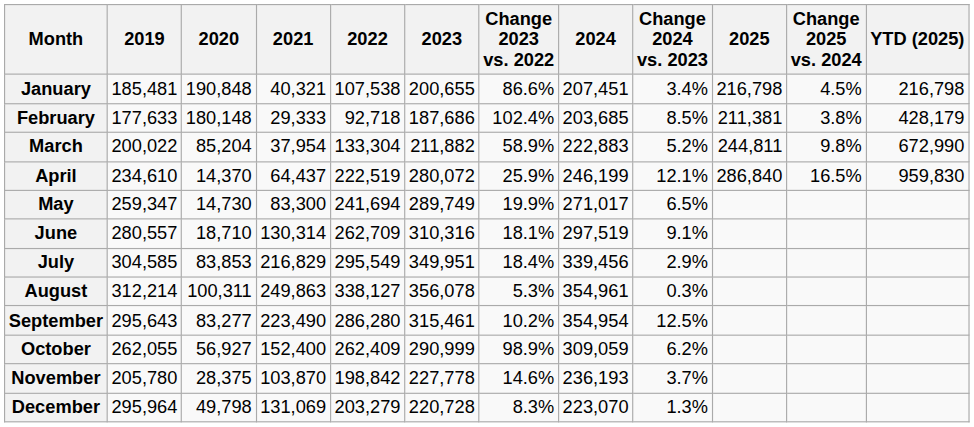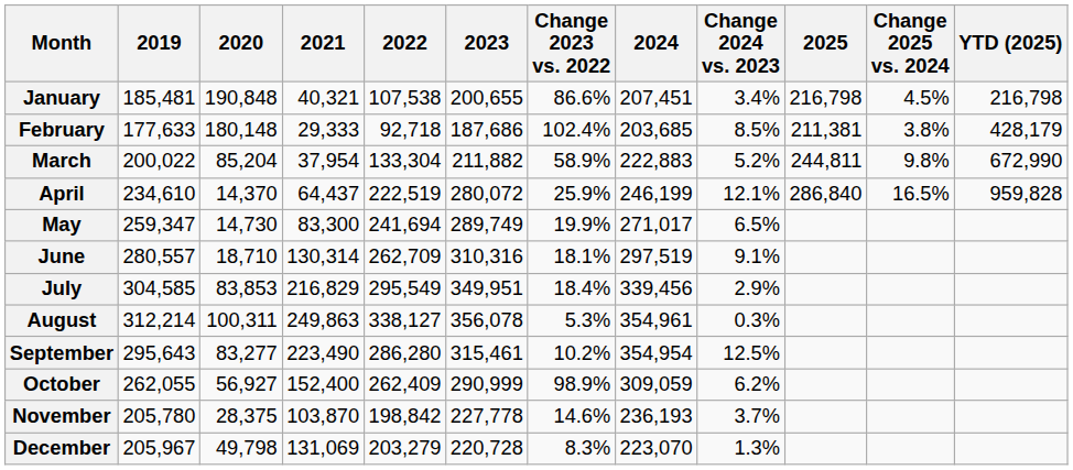April | YTD (2025): 959,830 -> 959,828
December | 2019: 295,964 -> 205,967
